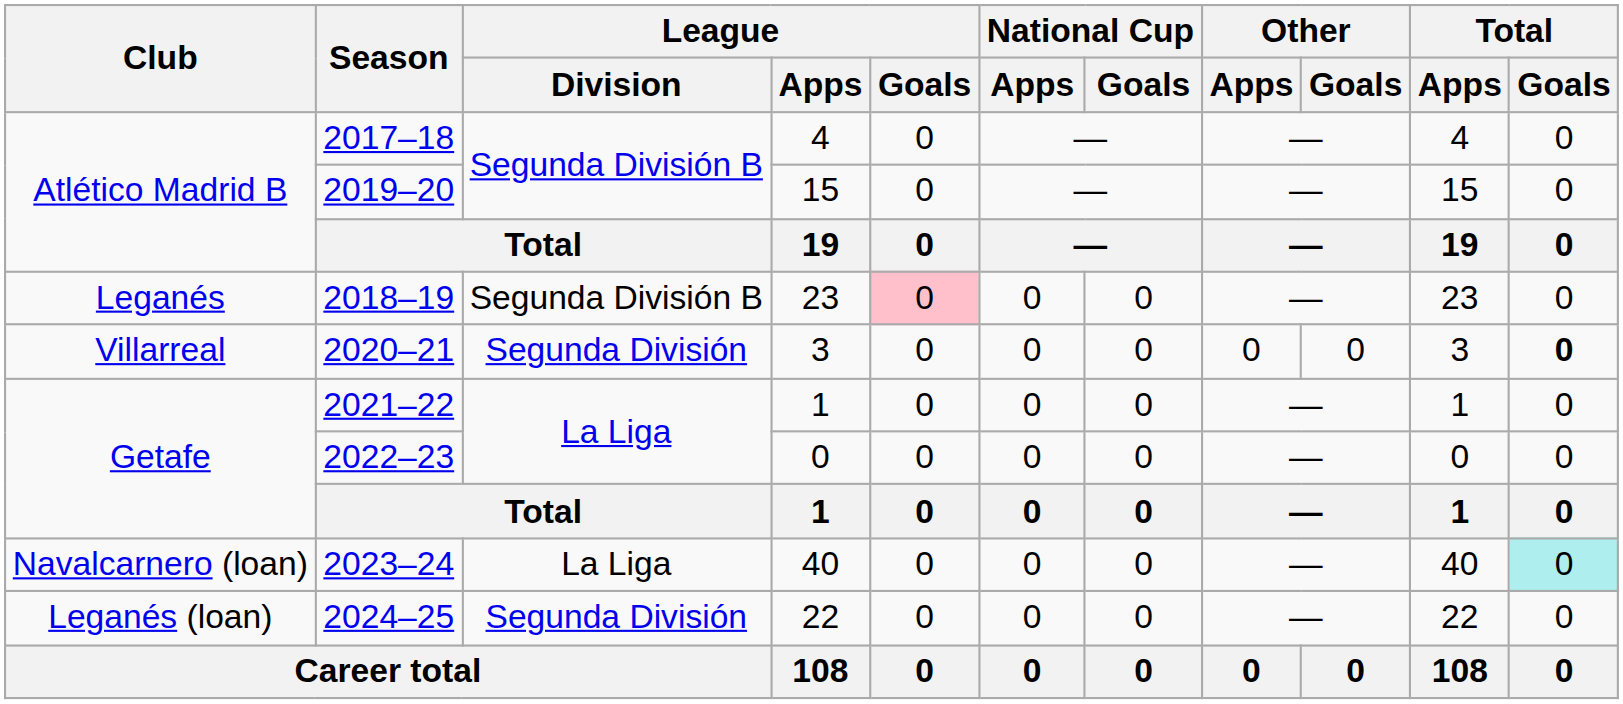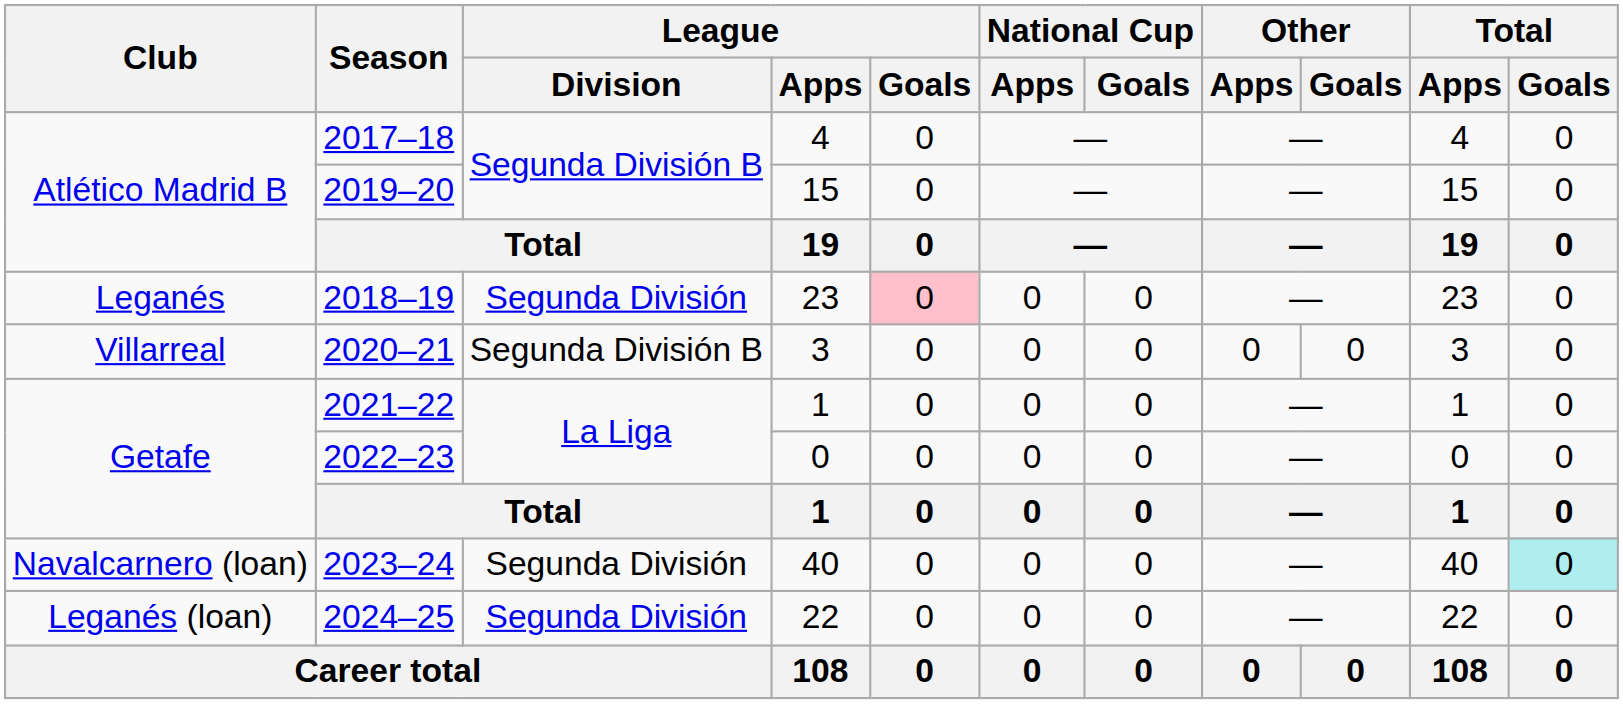2018–19 | League / Division: Segunda División B -> Segunda División
2020–21 | League / Division: Segunda División -> Segunda División B
2020–21 | Total / Goals: bold -> normal
2023–24 | League / Division: La Liga -> Segunda División
